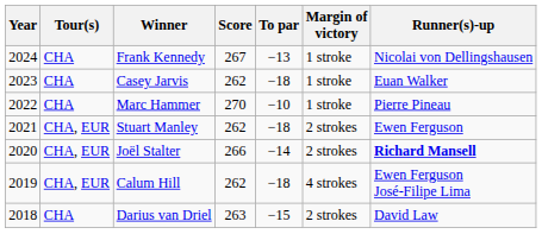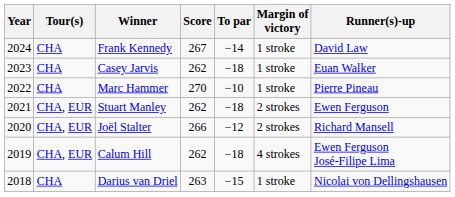Frank Kennedy | To par: −13 -> −14
Frank Kennedy | Runner(s)-up: Nicolai von Dellingshausen -> David Law
Joël Stalter | To par: −14 -> −12
Joël Stalter | Runner(s)-up: bold -> normal
Darius van Driel | Margin of victory: 2 strokes -> 1 stroke
Darius van Driel | Runner(s)-up: David Law -> Nicolai von Dellingshausen
